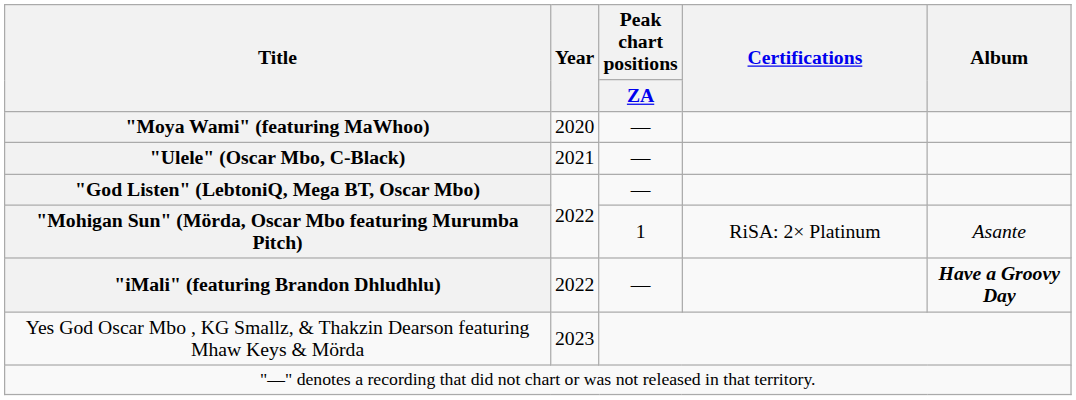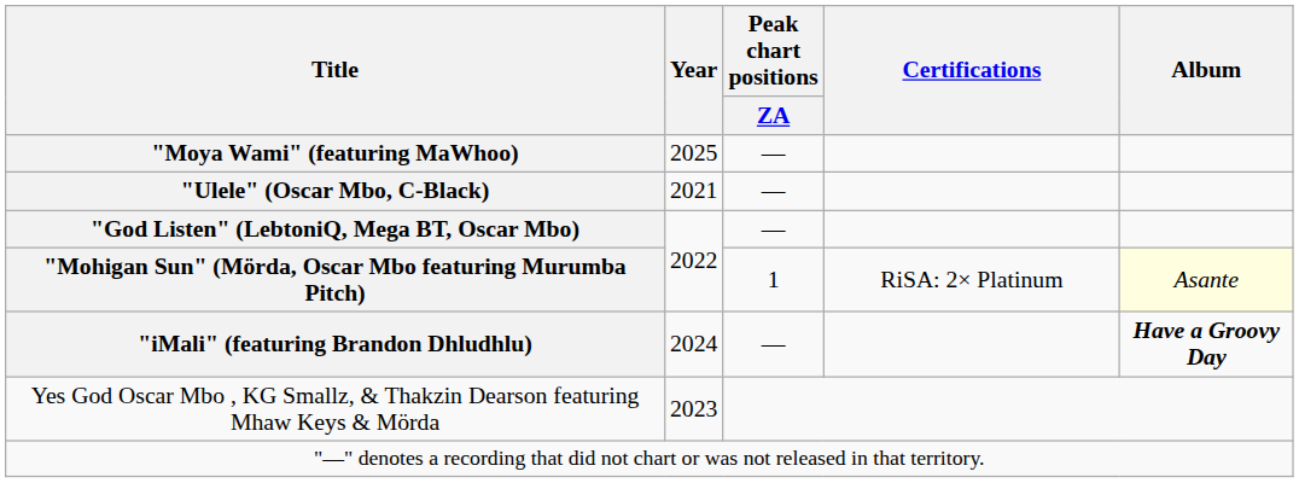"Moya Wami" (featuring MaWhoo) | Year: 2020 -> 2025
"Mohigan Sun" (Mörda, Oscar Mbo featuring Murumba Pitch) | Album: no background -> lightyellow background
"iMali" (featuring Brandon Dhludhlu) | Year: 2022 -> 2024
